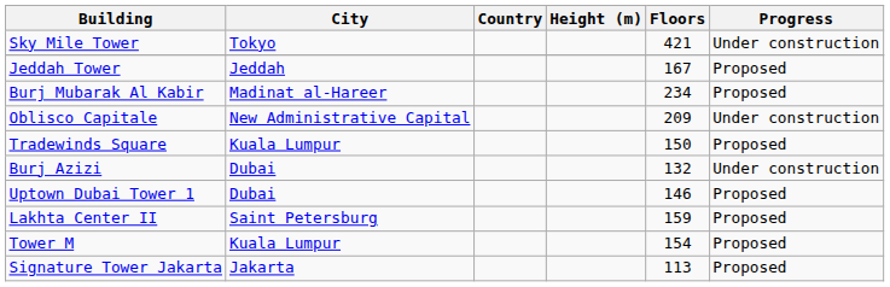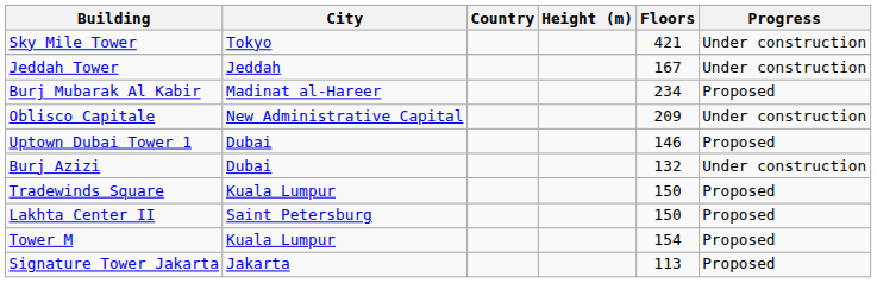Jeddah Tower | Progress: Proposed -> Under construction
rows swapped: Tradewinds Square <-> Uptown Dubai Tower 1
Lakhta Center II | Floors: 159 -> 150
